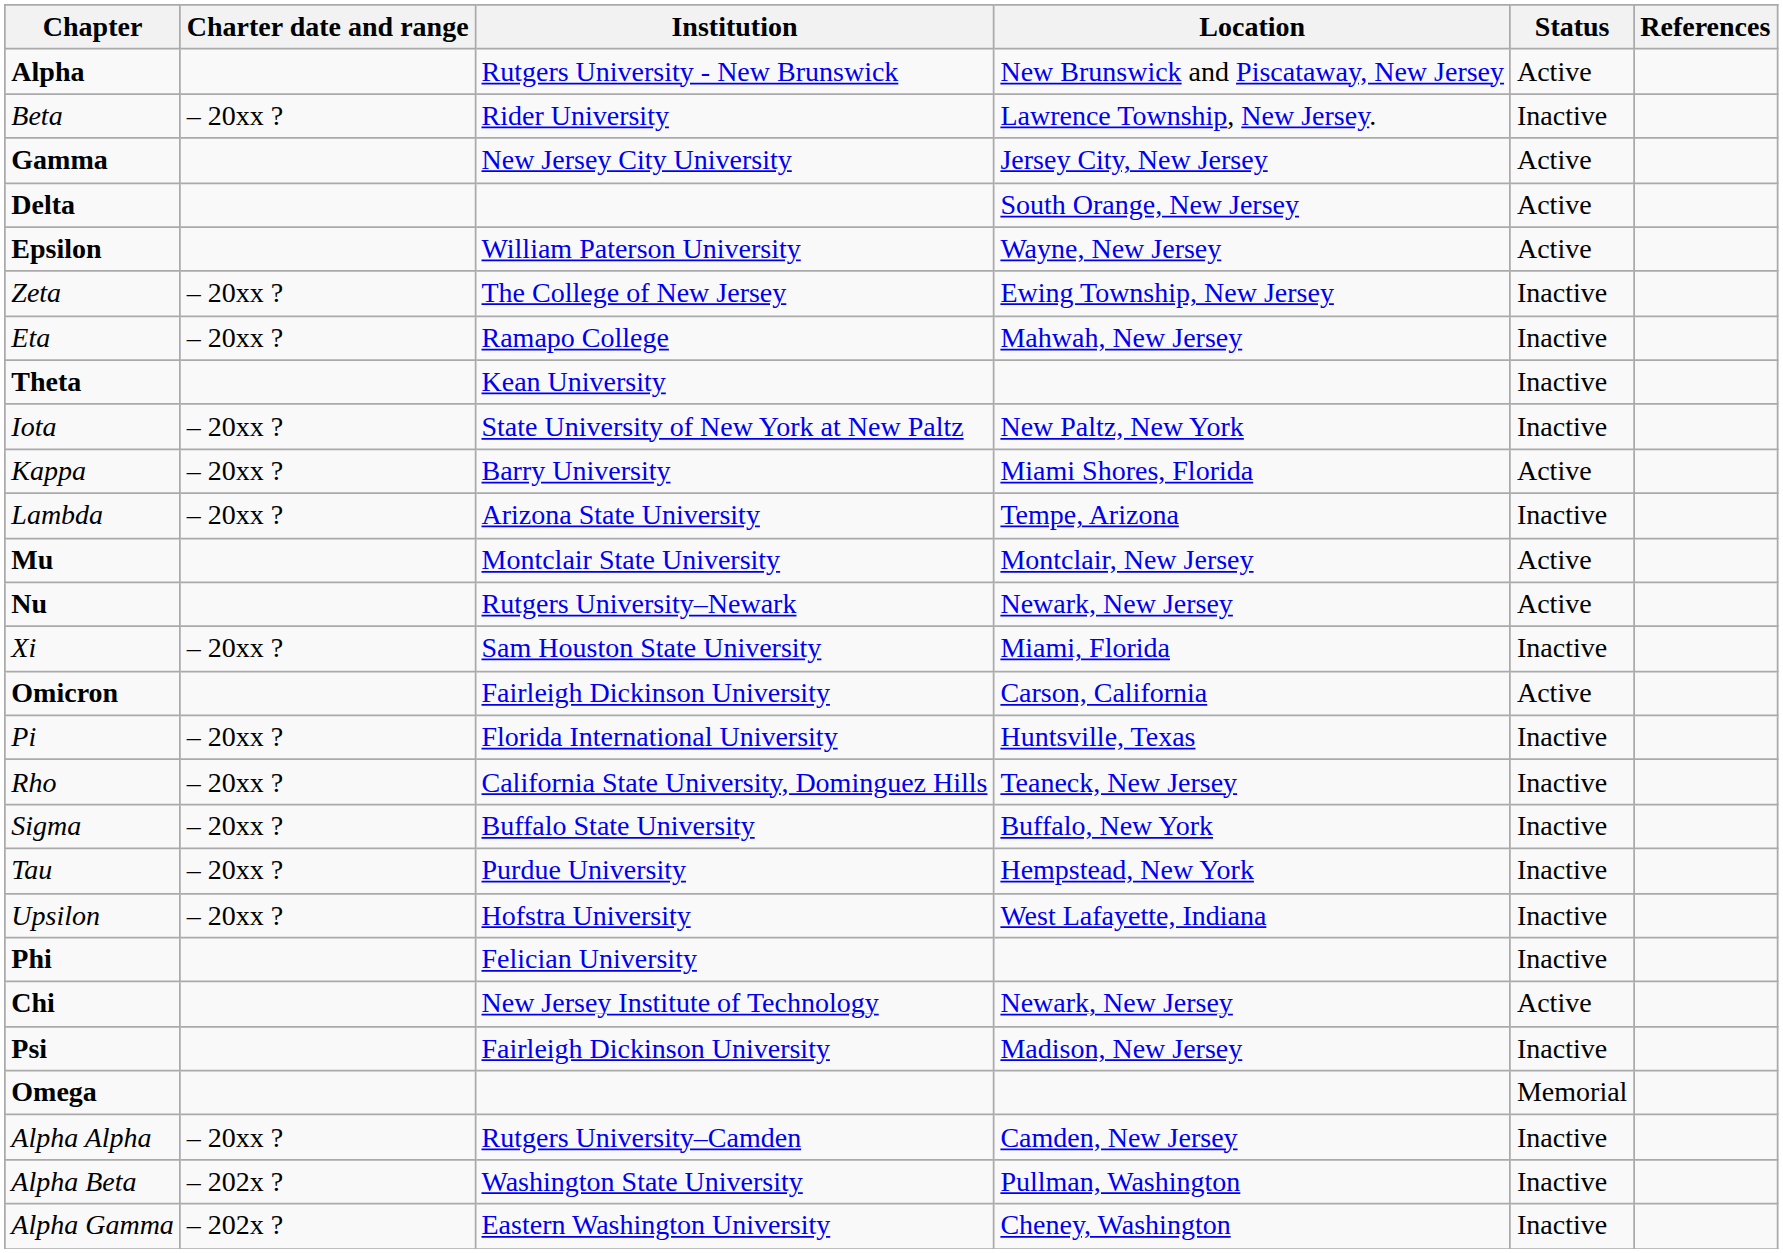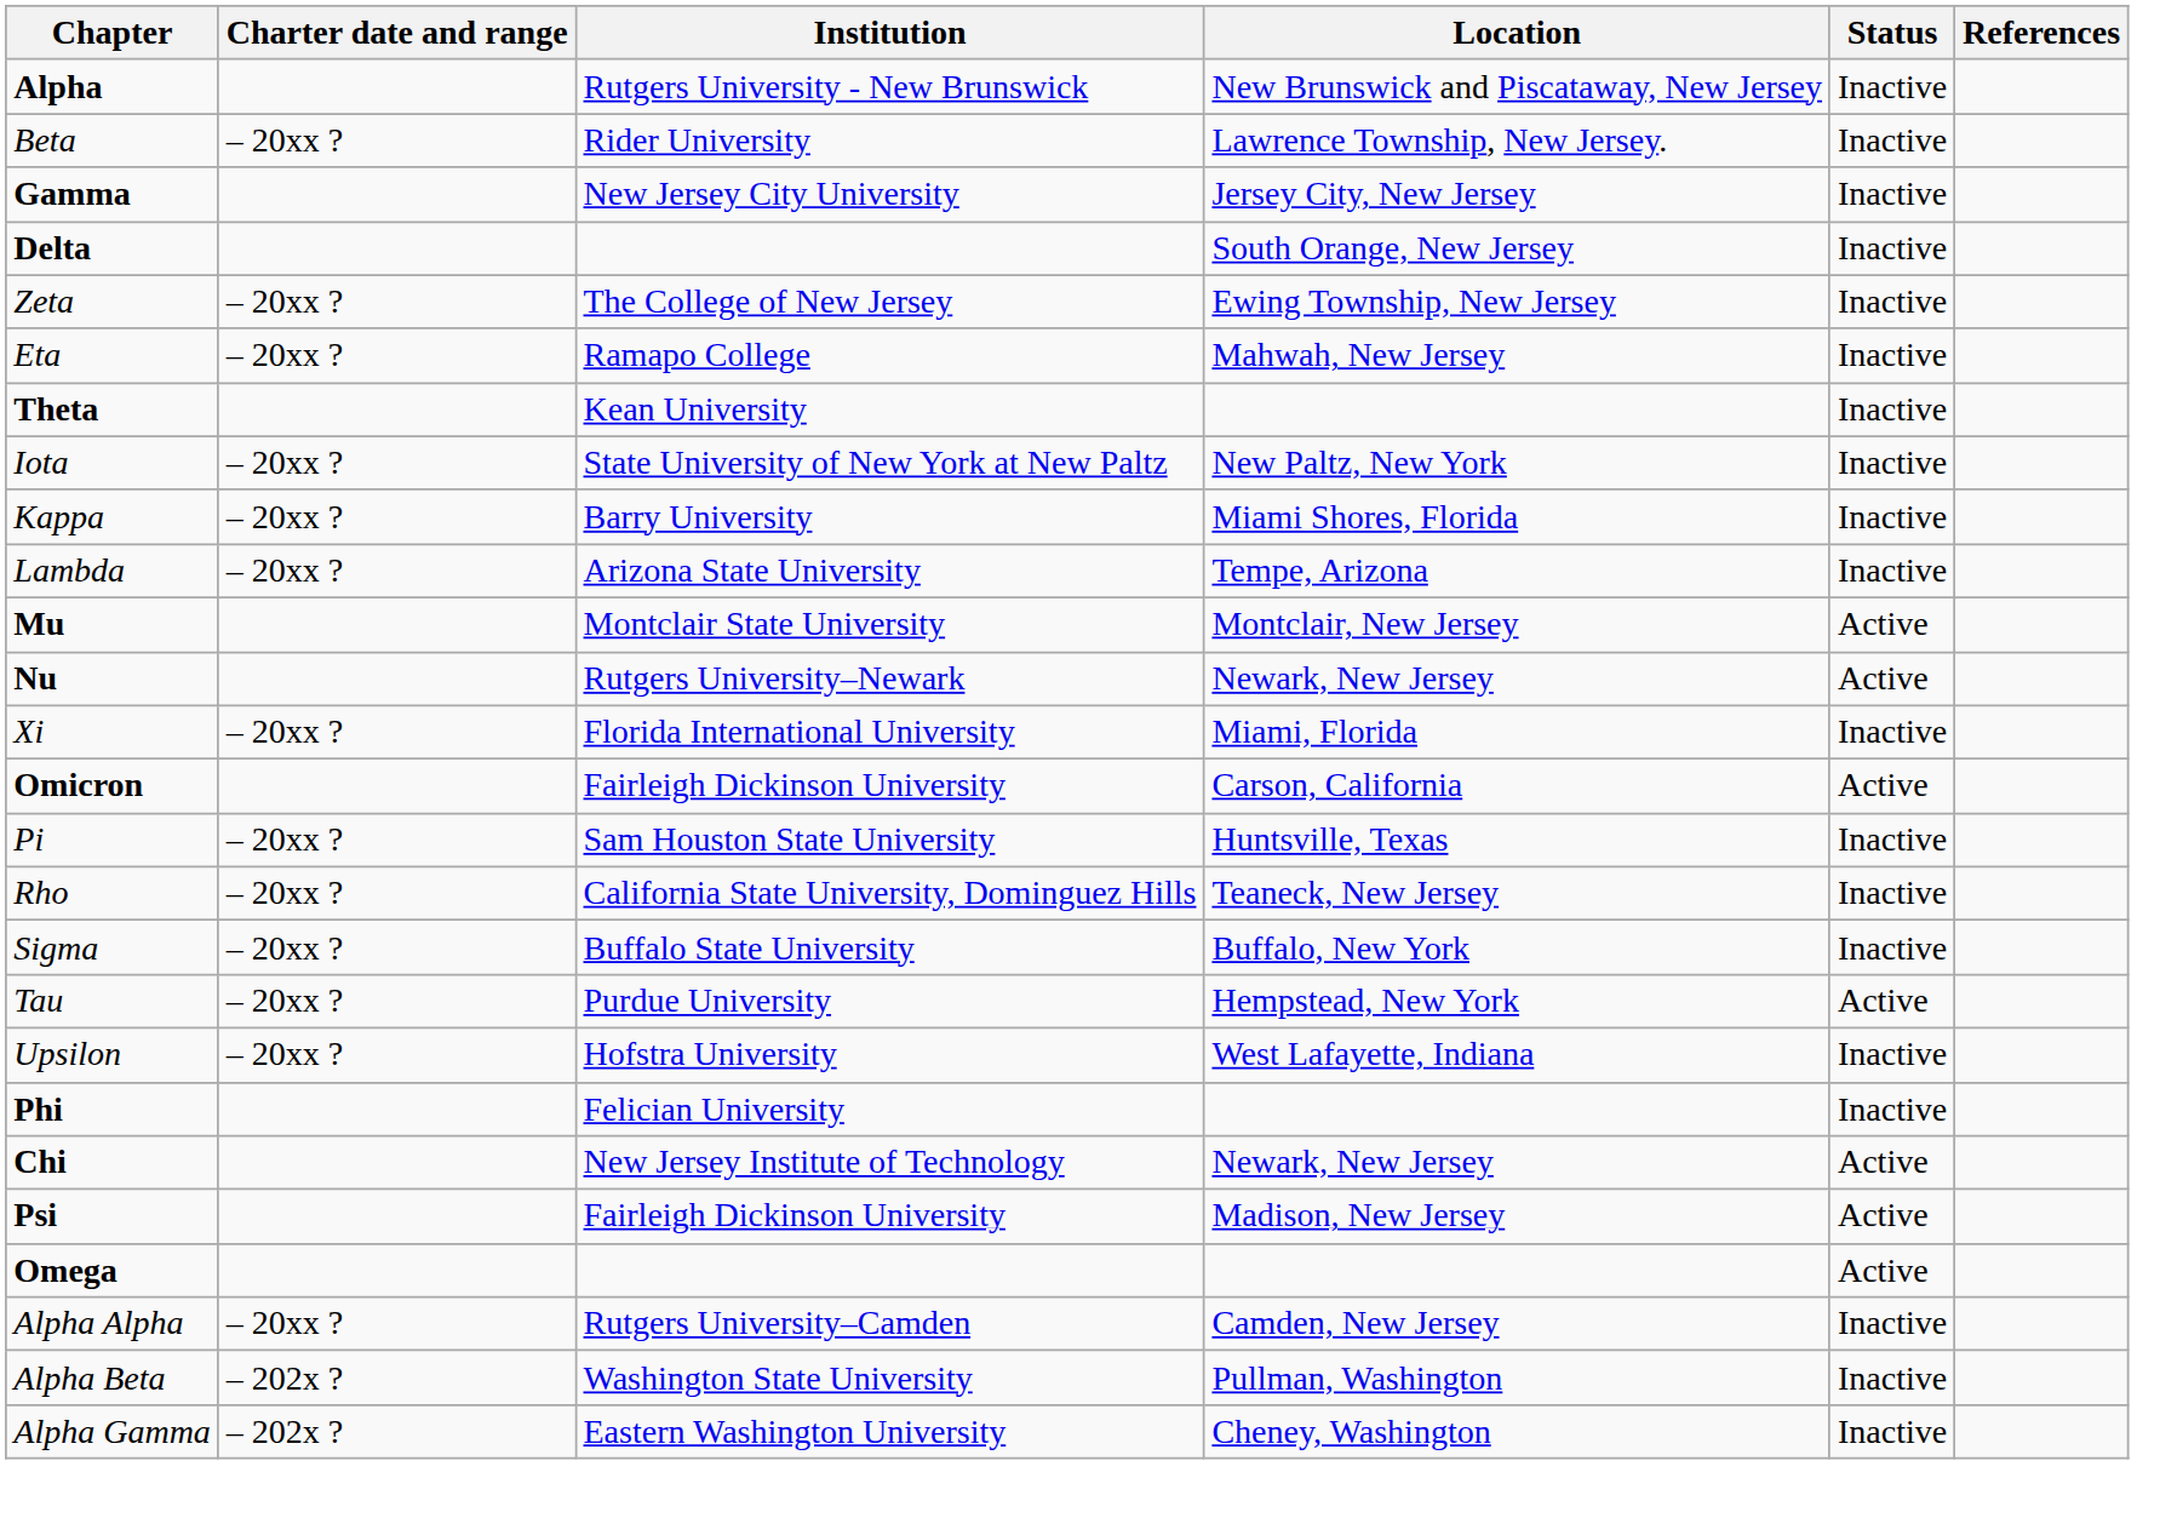Alpha | Status: Active -> Inactive
Gamma | Status: Active -> Inactive
Delta | Status: Active -> Inactive
- row: Epsilon | William Paterson University | Wayne, New Jersey | Active
Kappa | Status: Active -> Inactive
Xi | Institution: Sam Houston State University -> Florida International University
Pi | Institution: Florida International University -> Sam Houston State University
Tau | Status: Inactive -> Active
Psi | Status: Inactive -> Active
Omega | Status: Memorial -> Active
